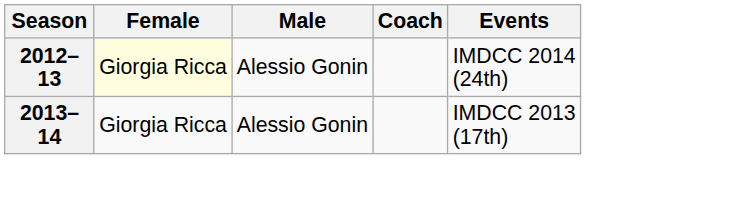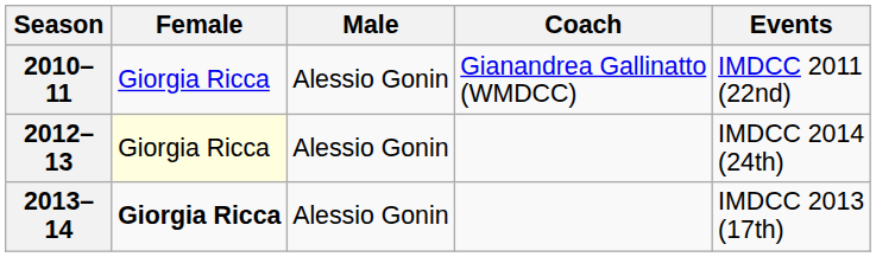+ row: 2010–11 | Giorgia Ricca | Alessio Gonin | Gianandrea Gallinatto (WMDCC) | IMDCC 2011 (22nd)
2013–14 | Female: normal -> bold
